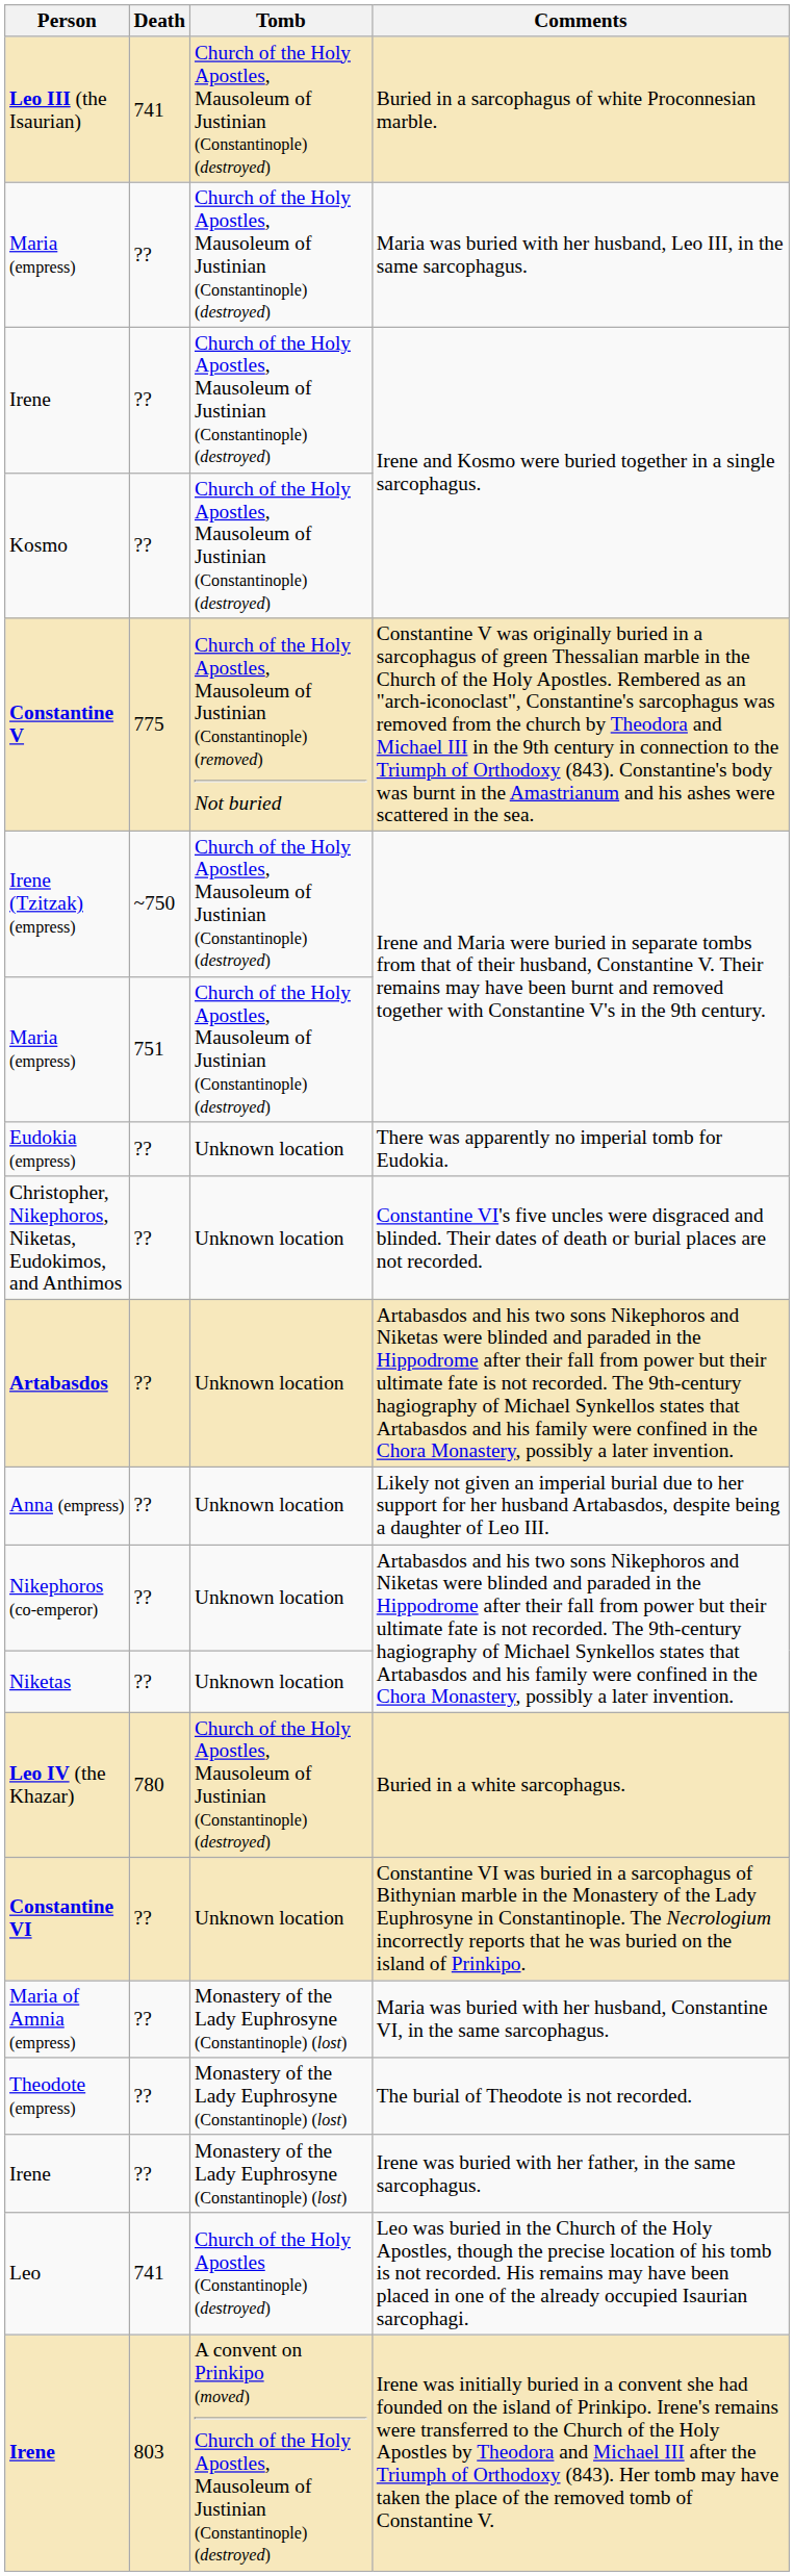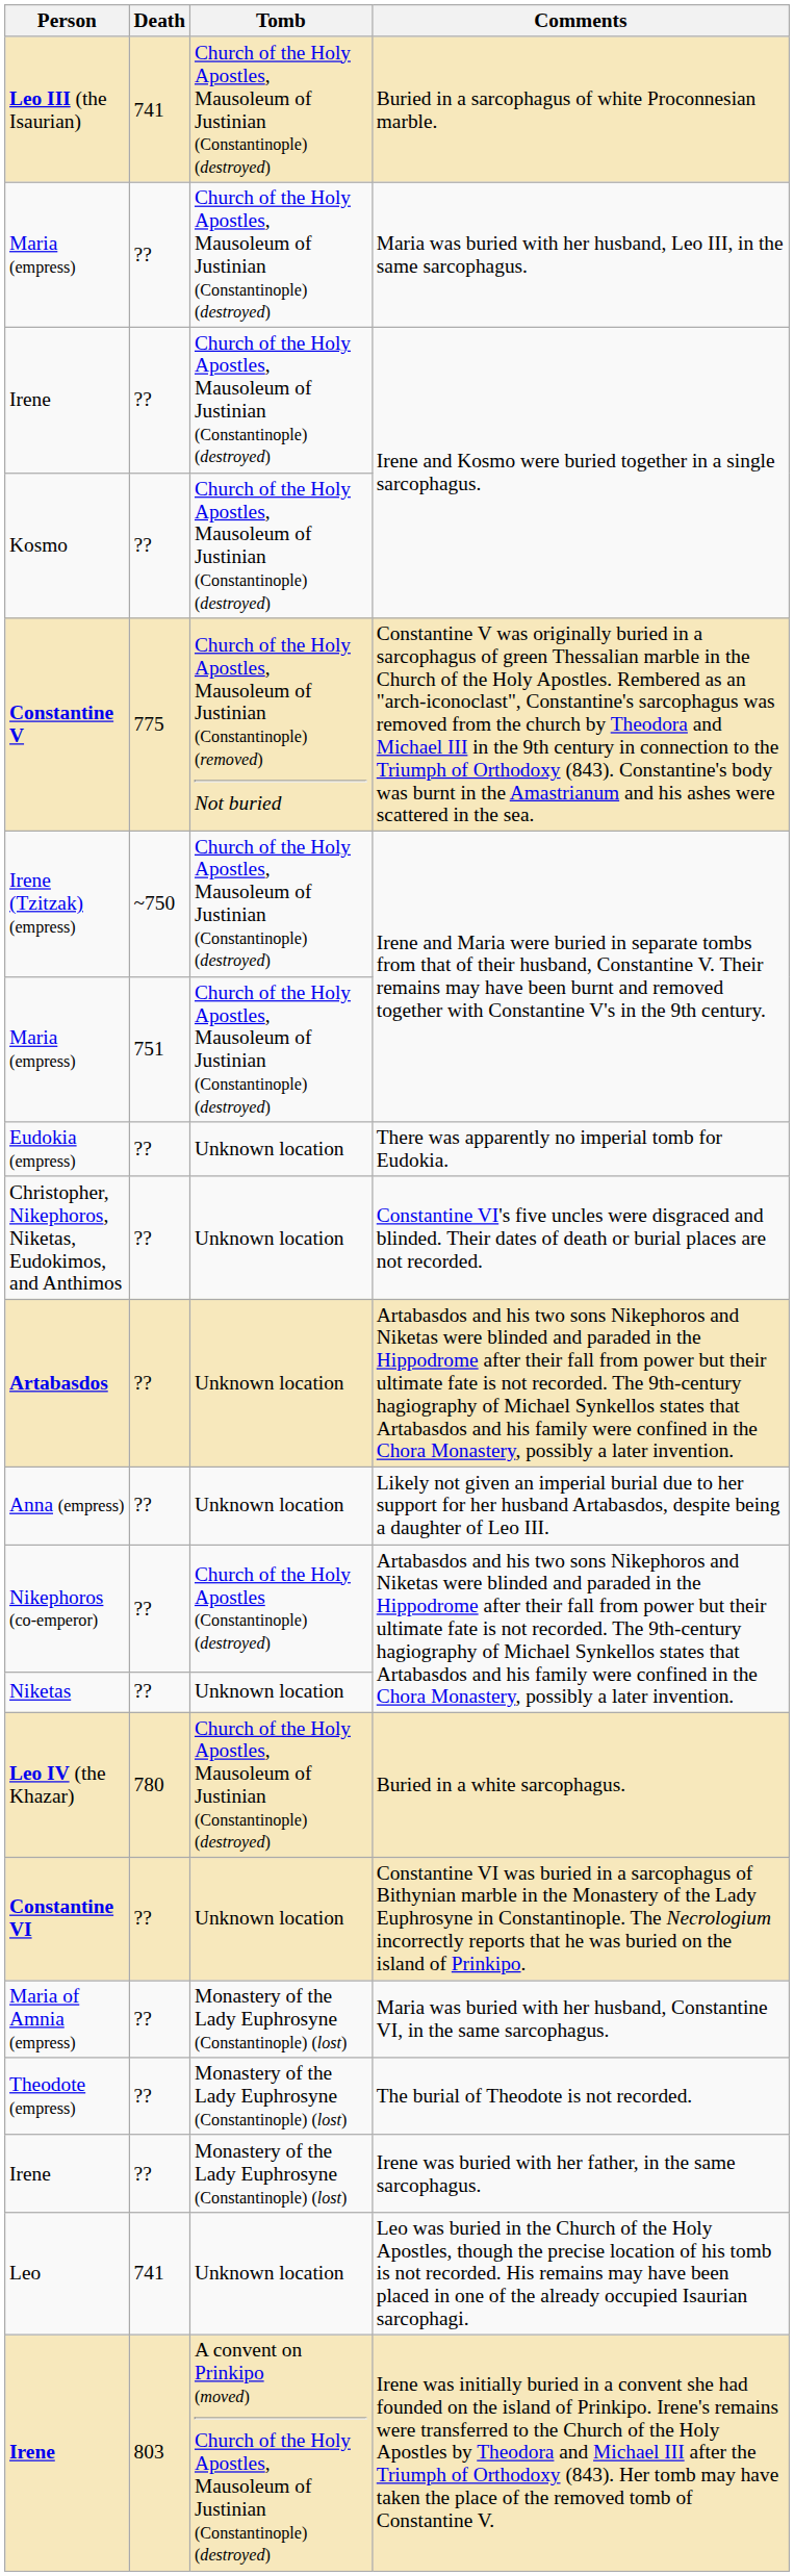Nikephoros (co-emperor) | Tomb: Unknown location -> Church of the Holy Apostles (Constantinople) (destroyed)
Leo | Tomb: Church of the Holy Apostles (Constantinople) (destroyed) -> Unknown location
